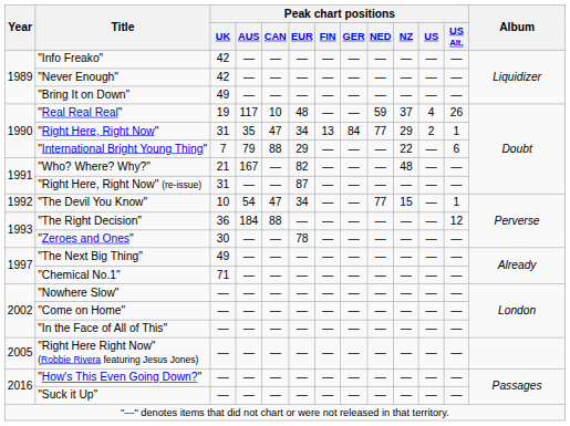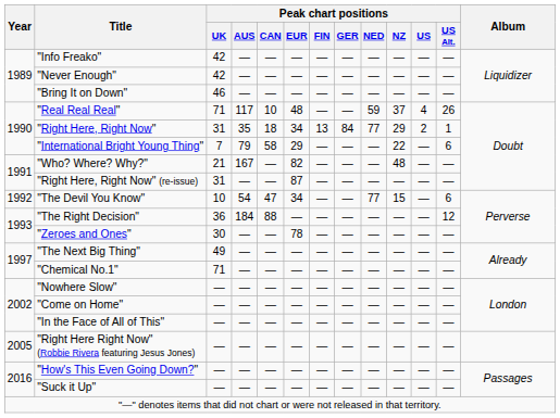"Bring It on Down" | Peak chart positions / UK: 49 -> 46
"Real Real Real" | Peak chart positions / UK: 19 -> 71
"Right Here, Right Now" | Peak chart positions / CAN: 47 -> 18
"International Bright Young Thing" | Peak chart positions / CAN: 88 -> 58
"The Devil You Know" | Peak chart positions / US Alt.: 1 -> 6
